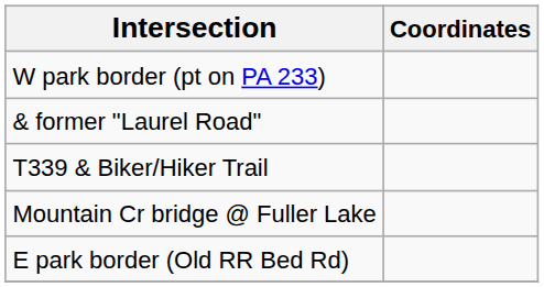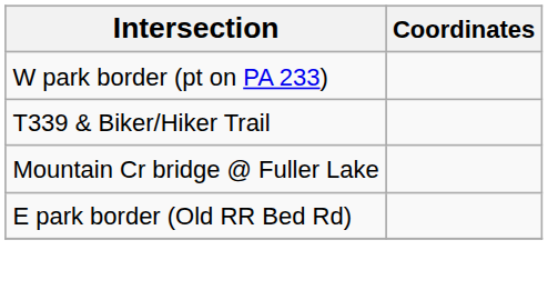- row: & former "Laurel Road"
